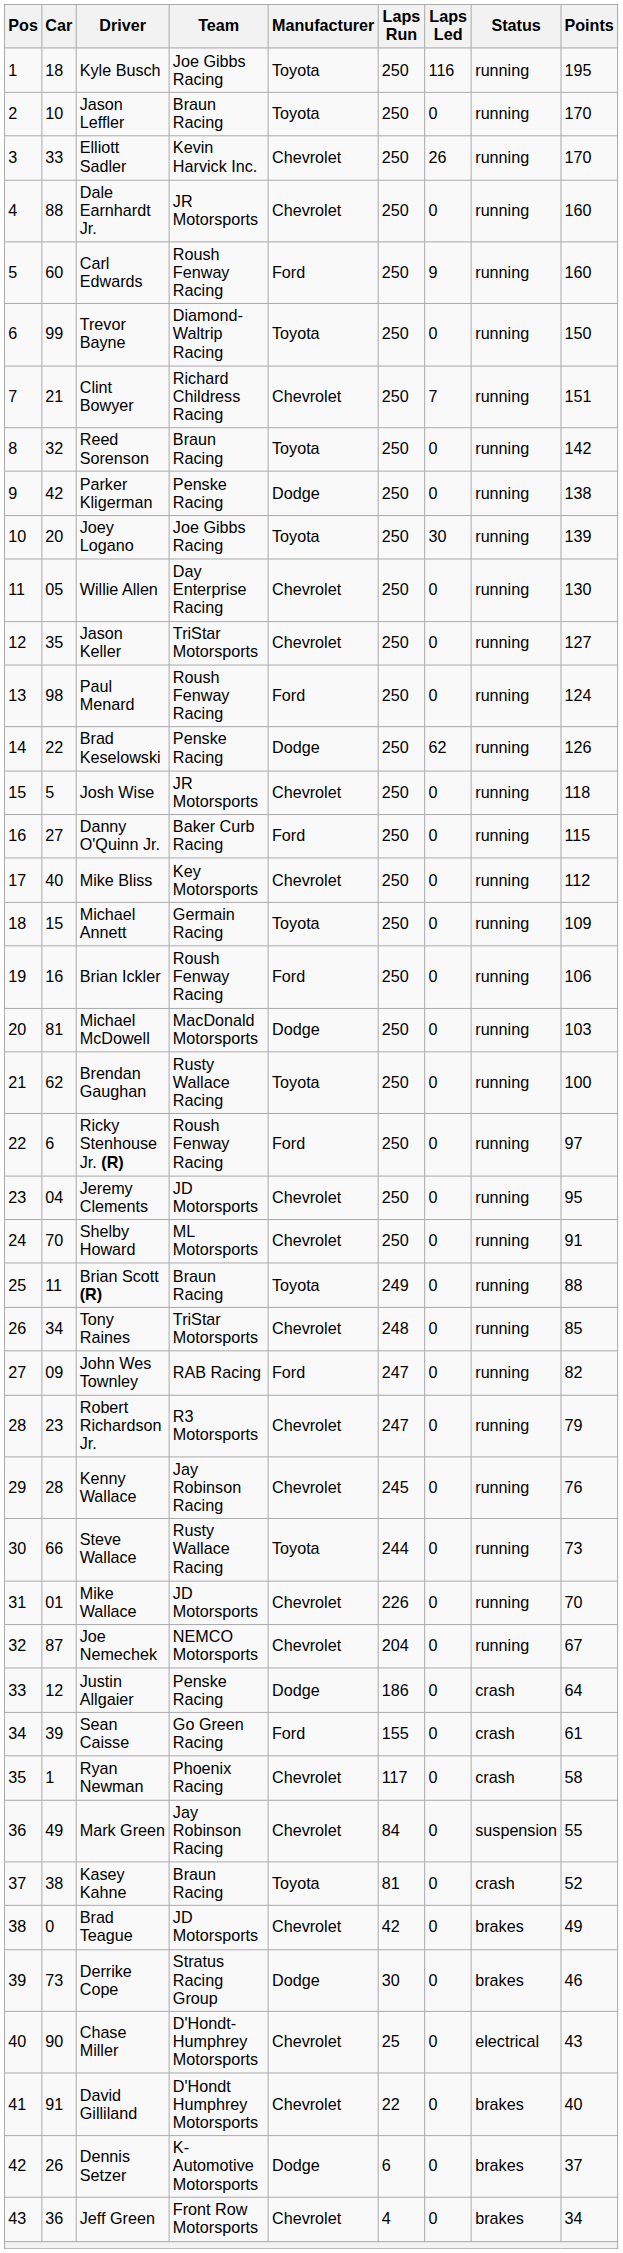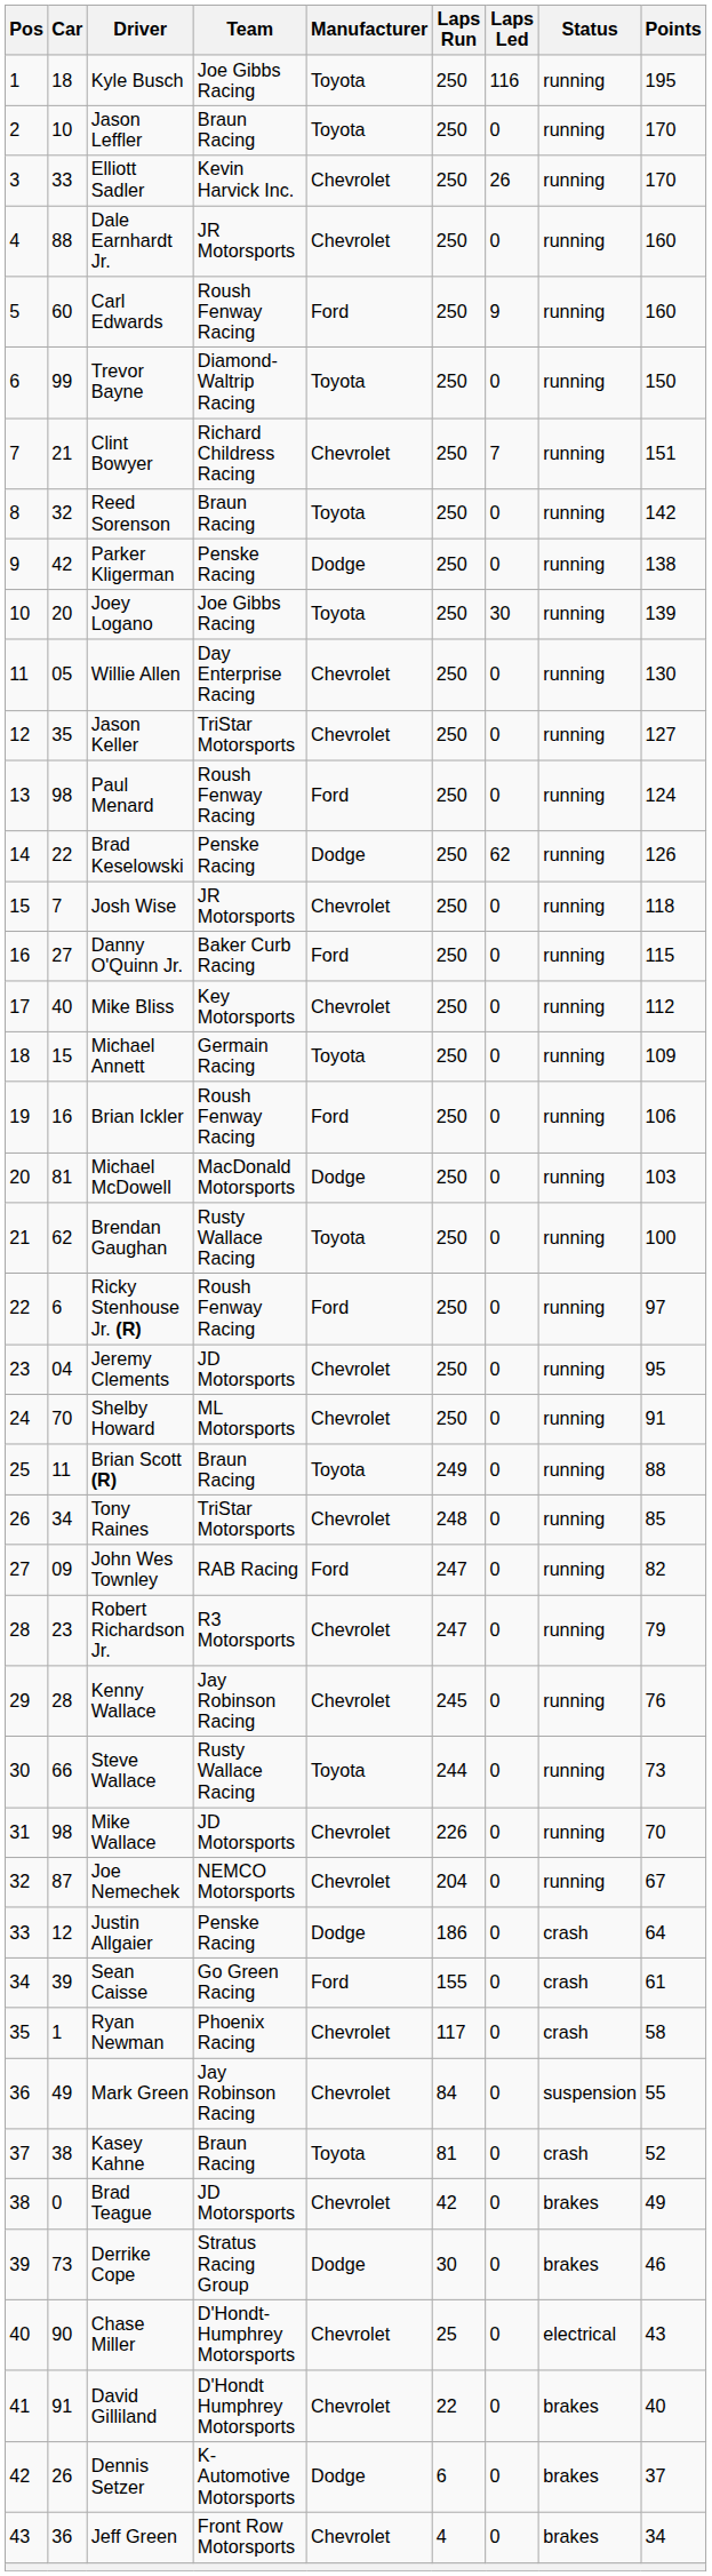Josh Wise | Car: 5 -> 7
Mike Wallace | Car: 01 -> 98
